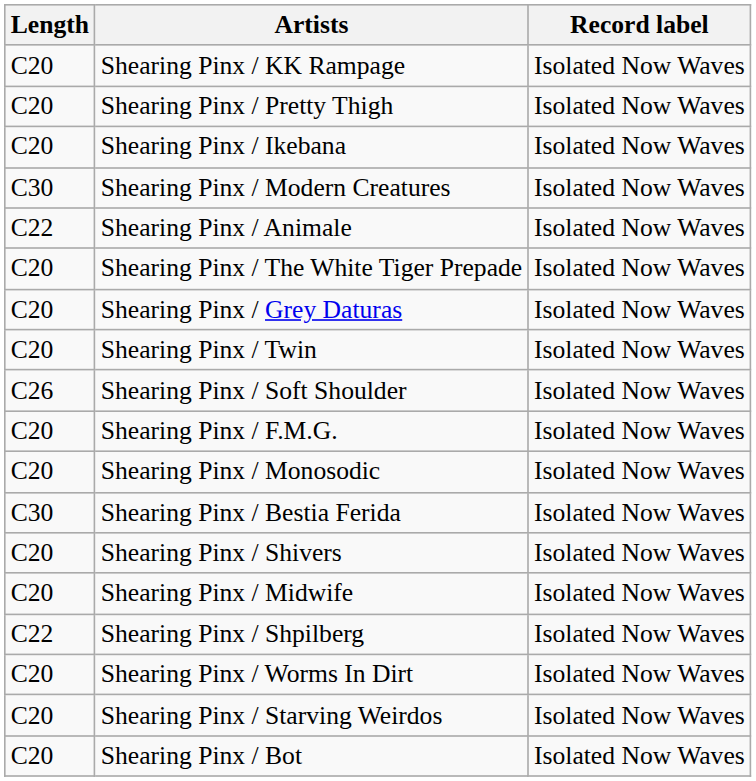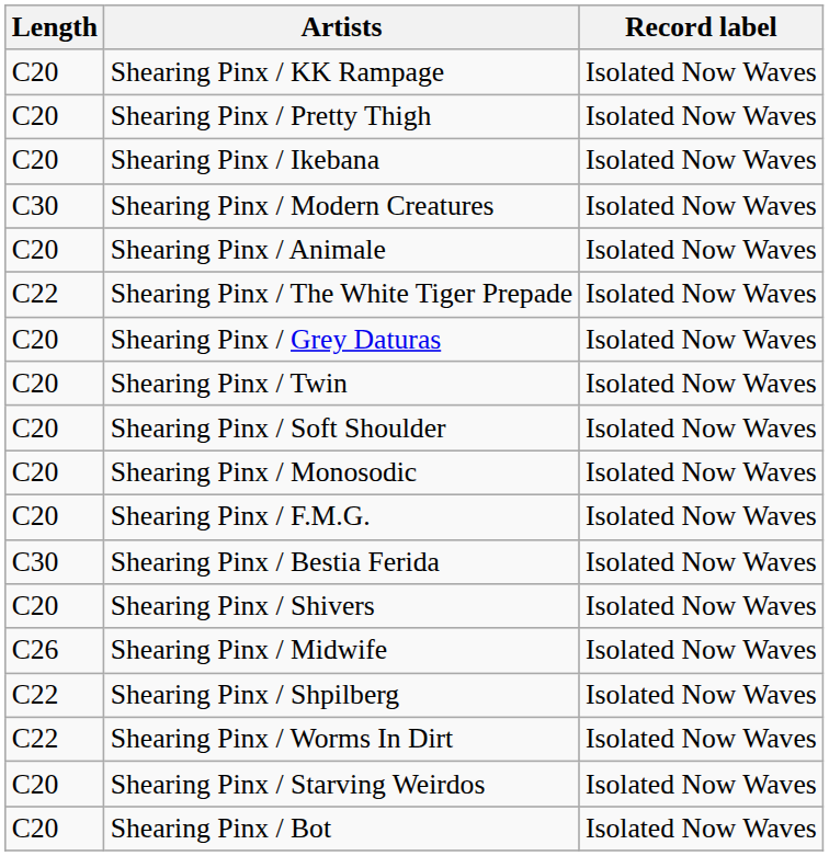Shearing Pinx / Animale | Length: C22 -> C20
Shearing Pinx / The White Tiger Prepade | Length: C20 -> C22
Shearing Pinx / Soft Shoulder | Length: C26 -> C20
rows swapped: Shearing Pinx / F.M.G. <-> Shearing Pinx / Monosodic
Shearing Pinx / Midwife | Length: C20 -> C26
Shearing Pinx / Worms In Dirt | Length: C20 -> C22
